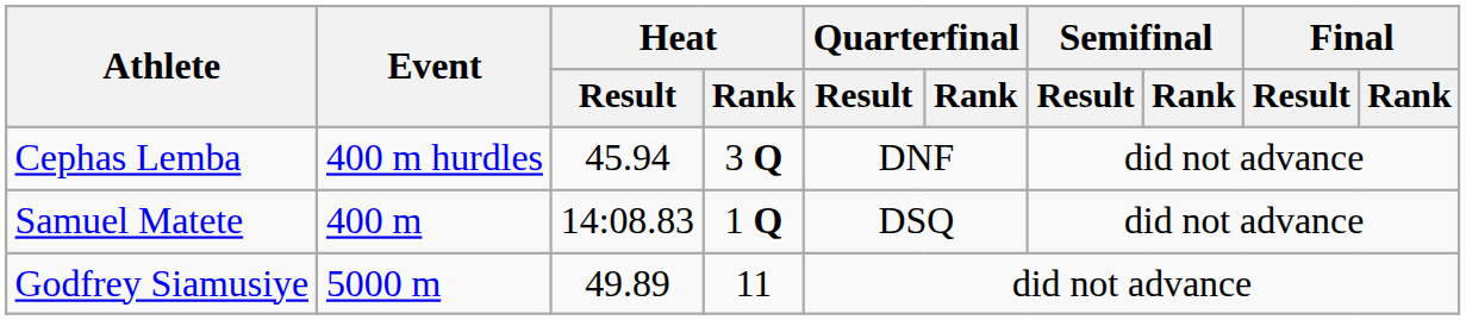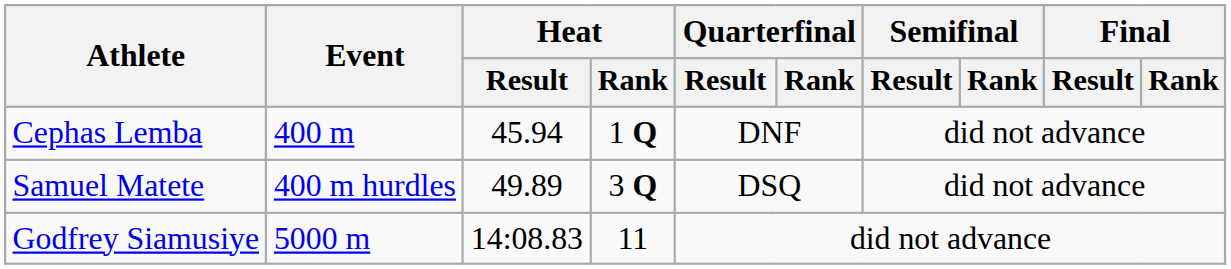Cephas Lemba | Event: 400 m hurdles -> 400 m
Cephas Lemba | Heat / Rank: 3 Q -> 1 Q
Samuel Matete | Event: 400 m -> 400 m hurdles
Samuel Matete | Heat / Result: 14:08.83 -> 49.89
Samuel Matete | Heat / Rank: 1 Q -> 3 Q
Godfrey Siamusiye | Heat / Result: 49.89 -> 14:08.83
